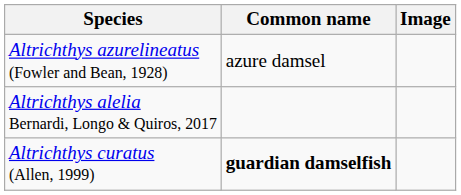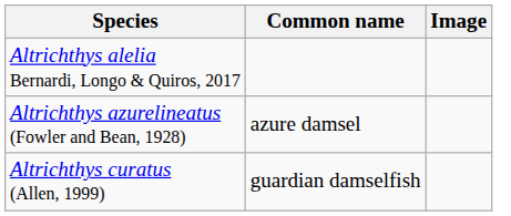rows swapped: Altrichthys alelia Bernardi, Longo & Quiros, 2017 <-> Altrichthys azurelineatus (Fowler and Bean, 1928)
Altrichthys curatus (Allen, 1999) | Common name: bold -> normal
